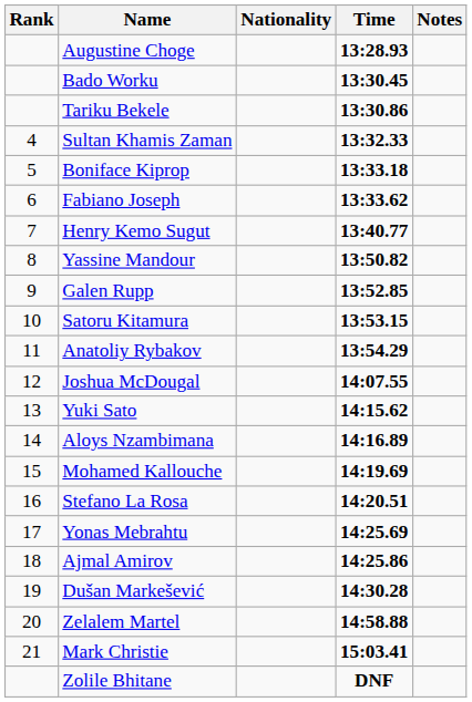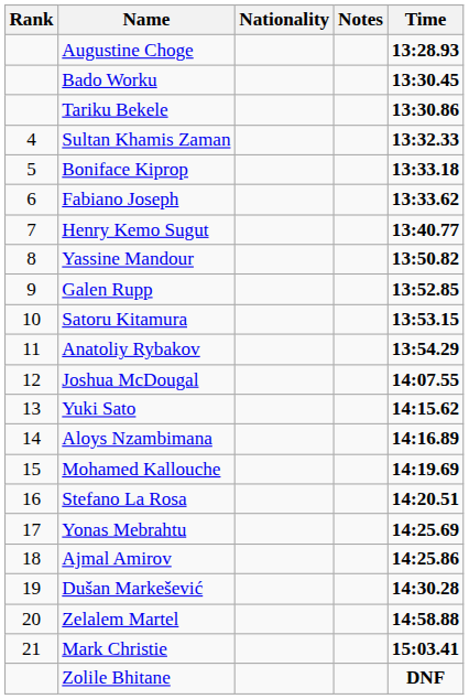columns swapped: Time <-> Notes
